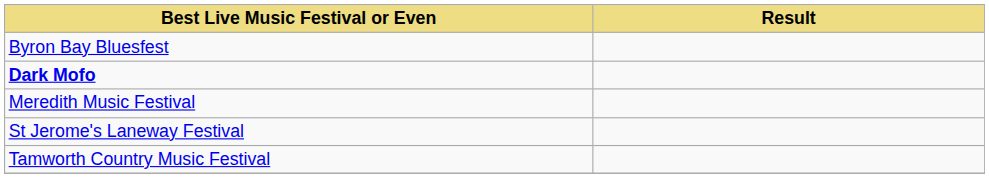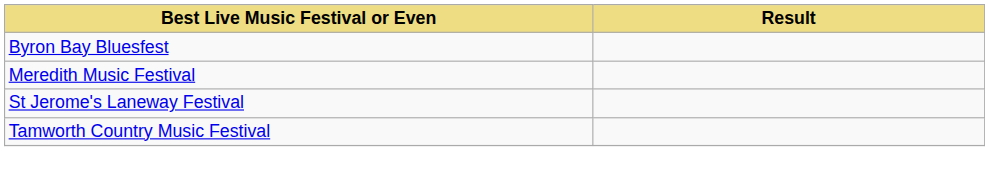- row: Dark Mofo
